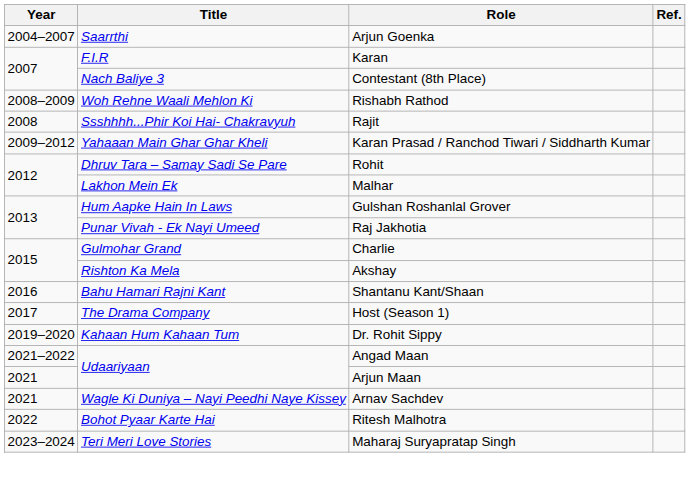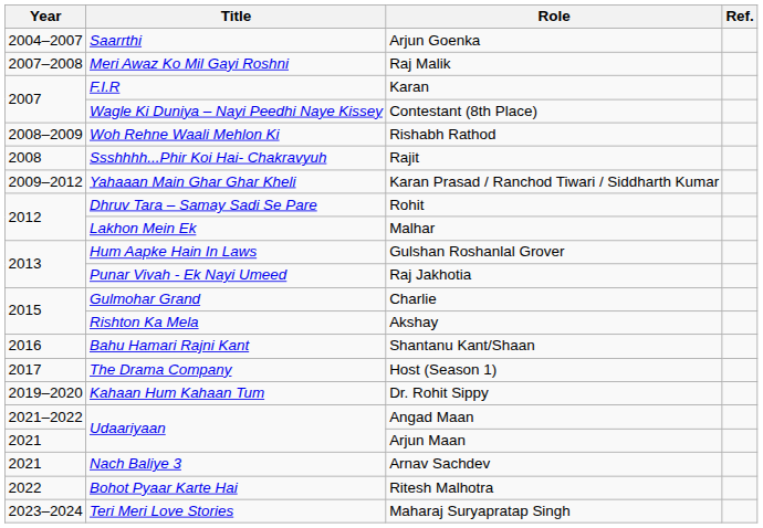+ row: 2007–2008 | Meri Awaz Ko Mil Gayi Roshni | Raj Malik
Contestant (8th Place) | Title: Nach Baliye 3 -> Wagle Ki Duniya – Nayi Peedhi Naye Kissey
Arnav Sachdev | Title: Wagle Ki Duniya – Nayi Peedhi Naye Kissey -> Nach Baliye 3
